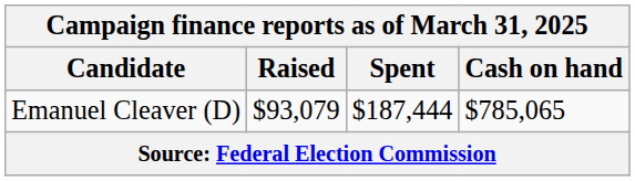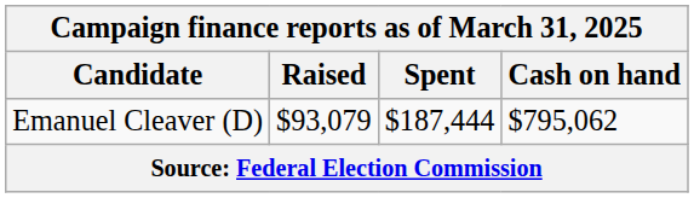Emanuel Cleaver (D) | Cash on hand: $785,065 -> $795,062
